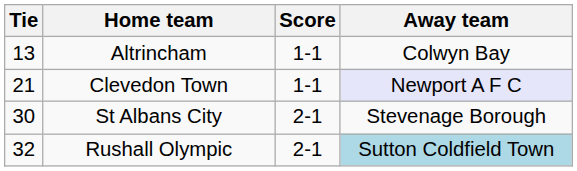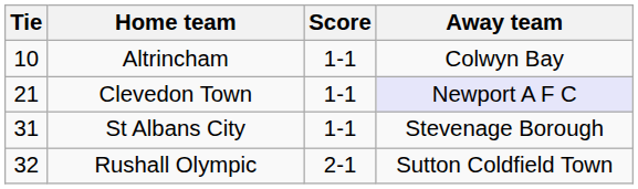Altrincham | Tie: 13 -> 10
St Albans City | Tie: 30 -> 31
St Albans City | Score: 2-1 -> 1-1
Rushall Olympic | Away team: lightblue background -> no background
